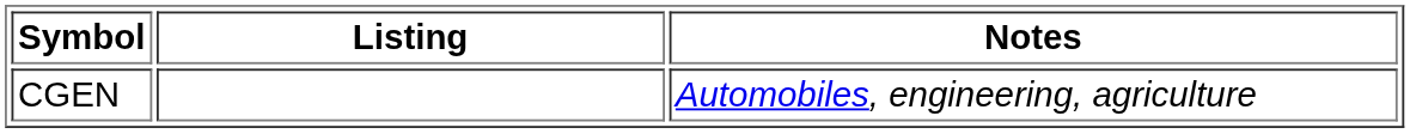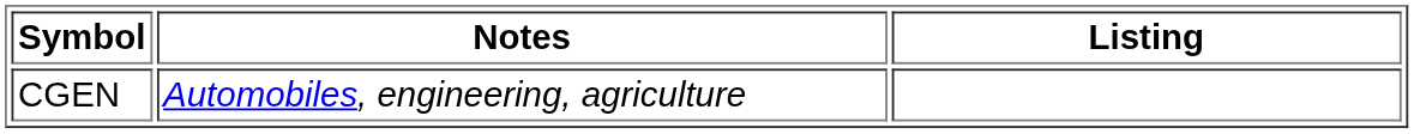columns swapped: Listing <-> Notes
